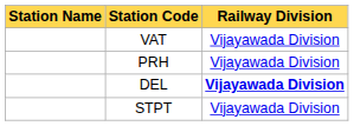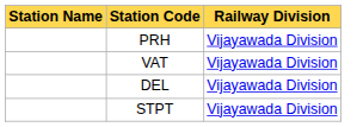rows swapped: VAT <-> PRH
DEL | Railway Division: bold -> normal
